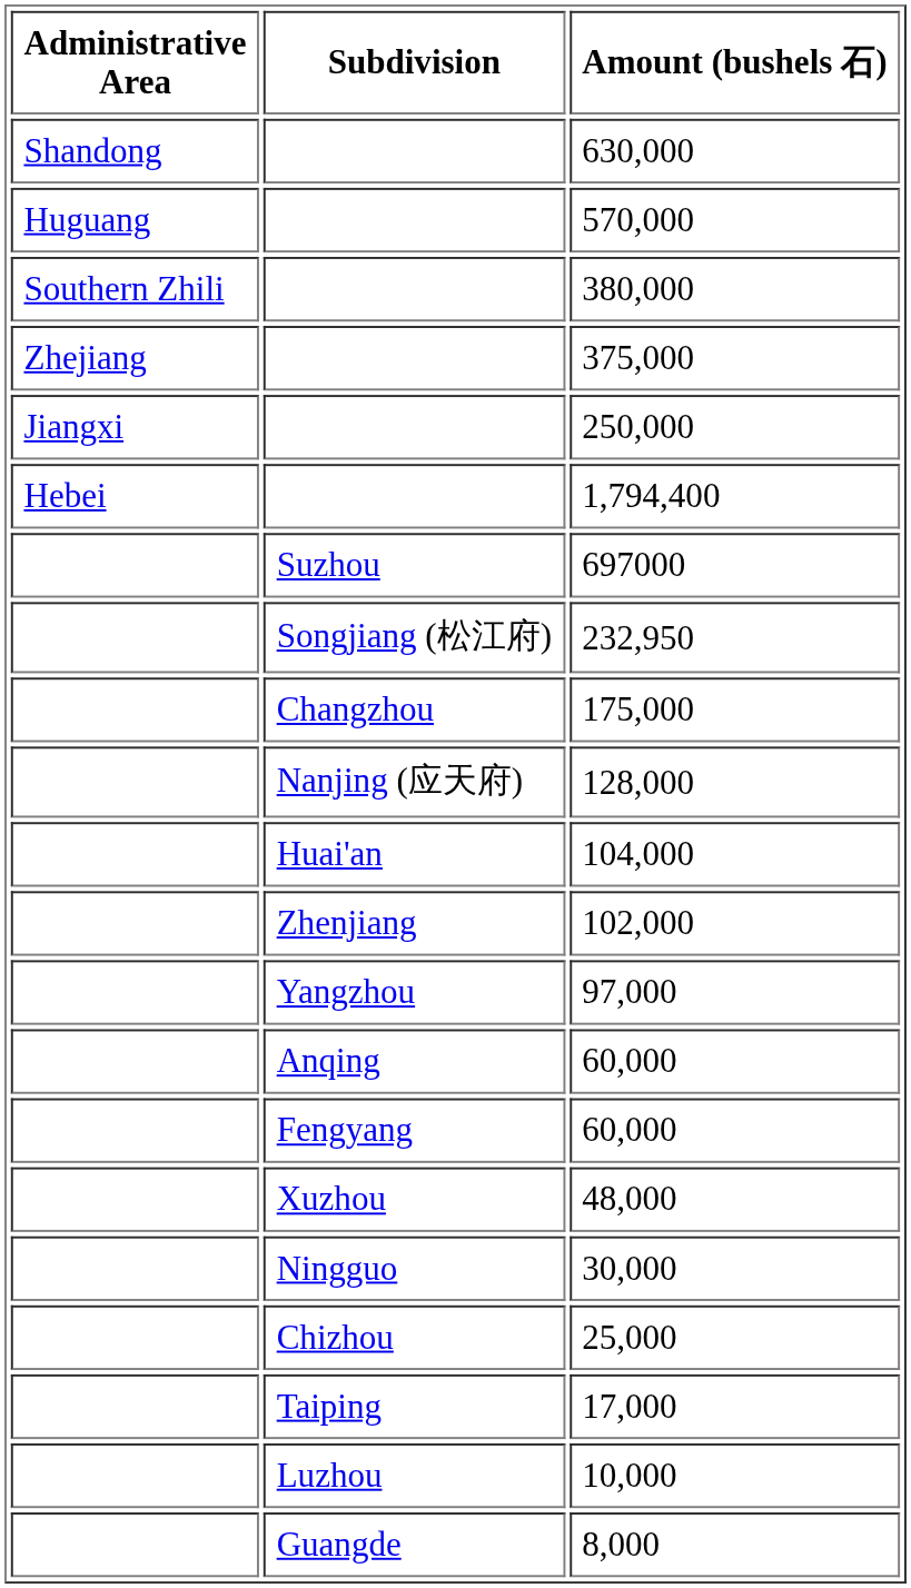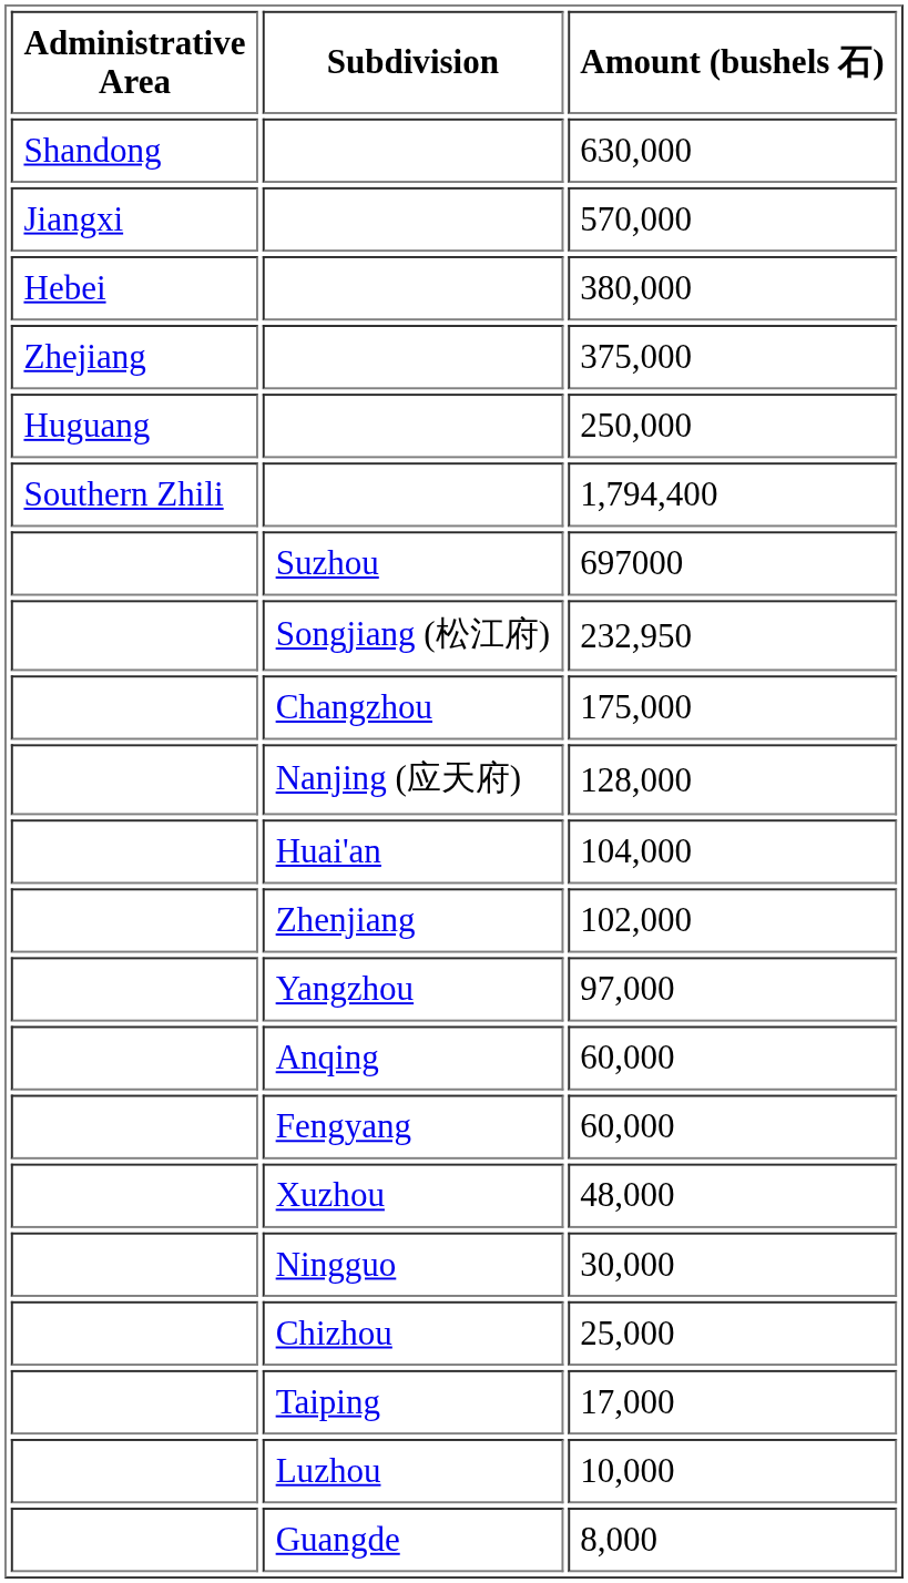570,000 | Administrative Area: Huguang -> Jiangxi
380,000 | Administrative Area: Southern Zhili -> Hebei
250,000 | Administrative Area: Jiangxi -> Huguang
1,794,400 | Administrative Area: Hebei -> Southern Zhili
